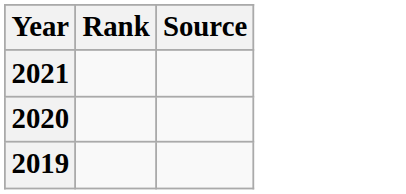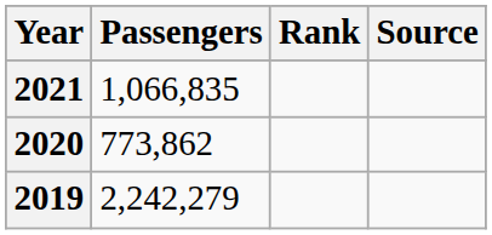+ column: Passengers | 1,066,835 | 773,862 | 2,242,279
